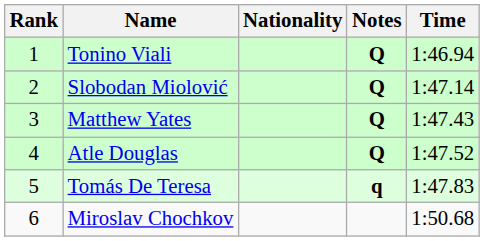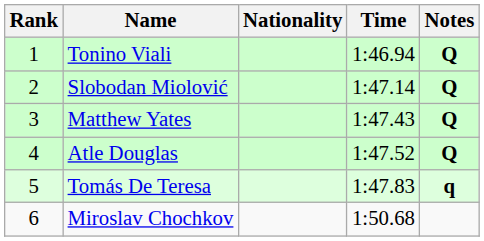columns swapped: Time <-> Notes
